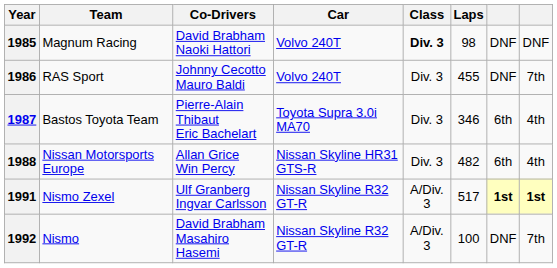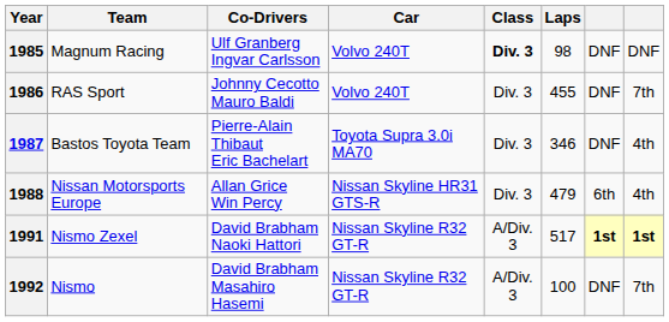1985 | Co-Drivers: David Brabham Naoki Hattori -> Ulf Granberg Ingvar Carlsson
1987 | column 7: 6th -> DNF
1988 | Laps: 482 -> 479
1991 | Co-Drivers: Ulf Granberg Ingvar Carlsson -> David Brabham Naoki Hattori
